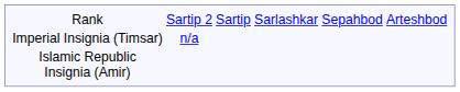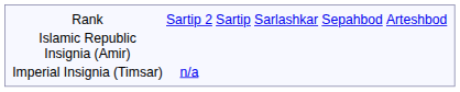rows swapped: Islamic Republic Insignia (Amir) <-> Imperial Insignia (Timsar)
